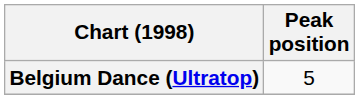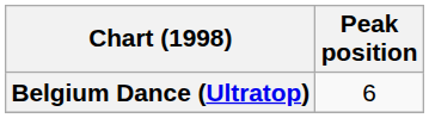Belgium Dance (Ultratop) | Peak position: 5 -> 6
